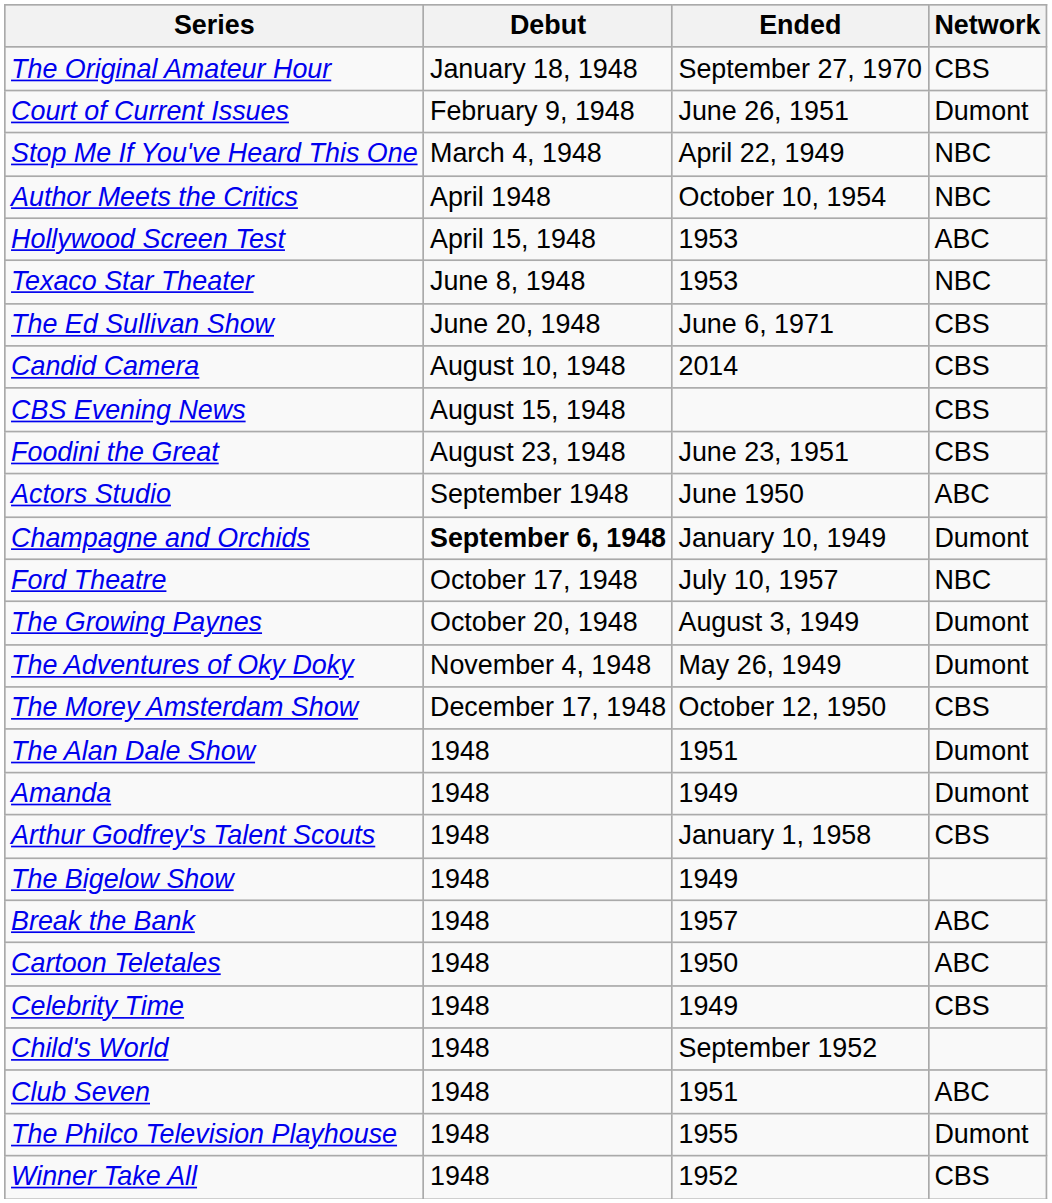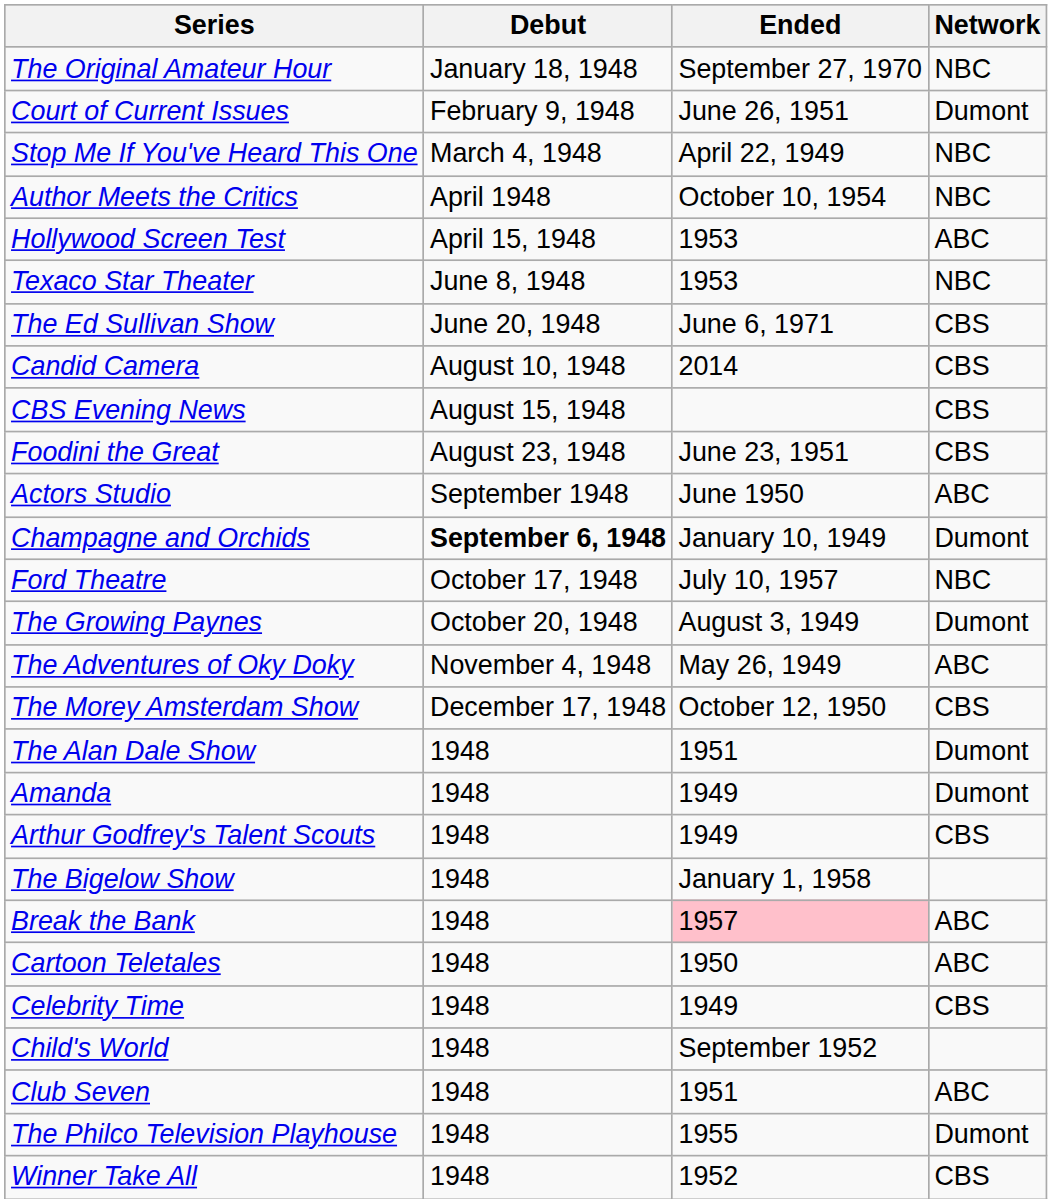The Original Amateur Hour | Network: CBS -> NBC
The Adventures of Oky Doky | Network: Dumont -> ABC
Arthur Godfrey's Talent Scouts | Ended: January 1, 1958 -> 1949
The Bigelow Show | Ended: 1949 -> January 1, 1958
Break the Bank | Ended: no background -> pink background
